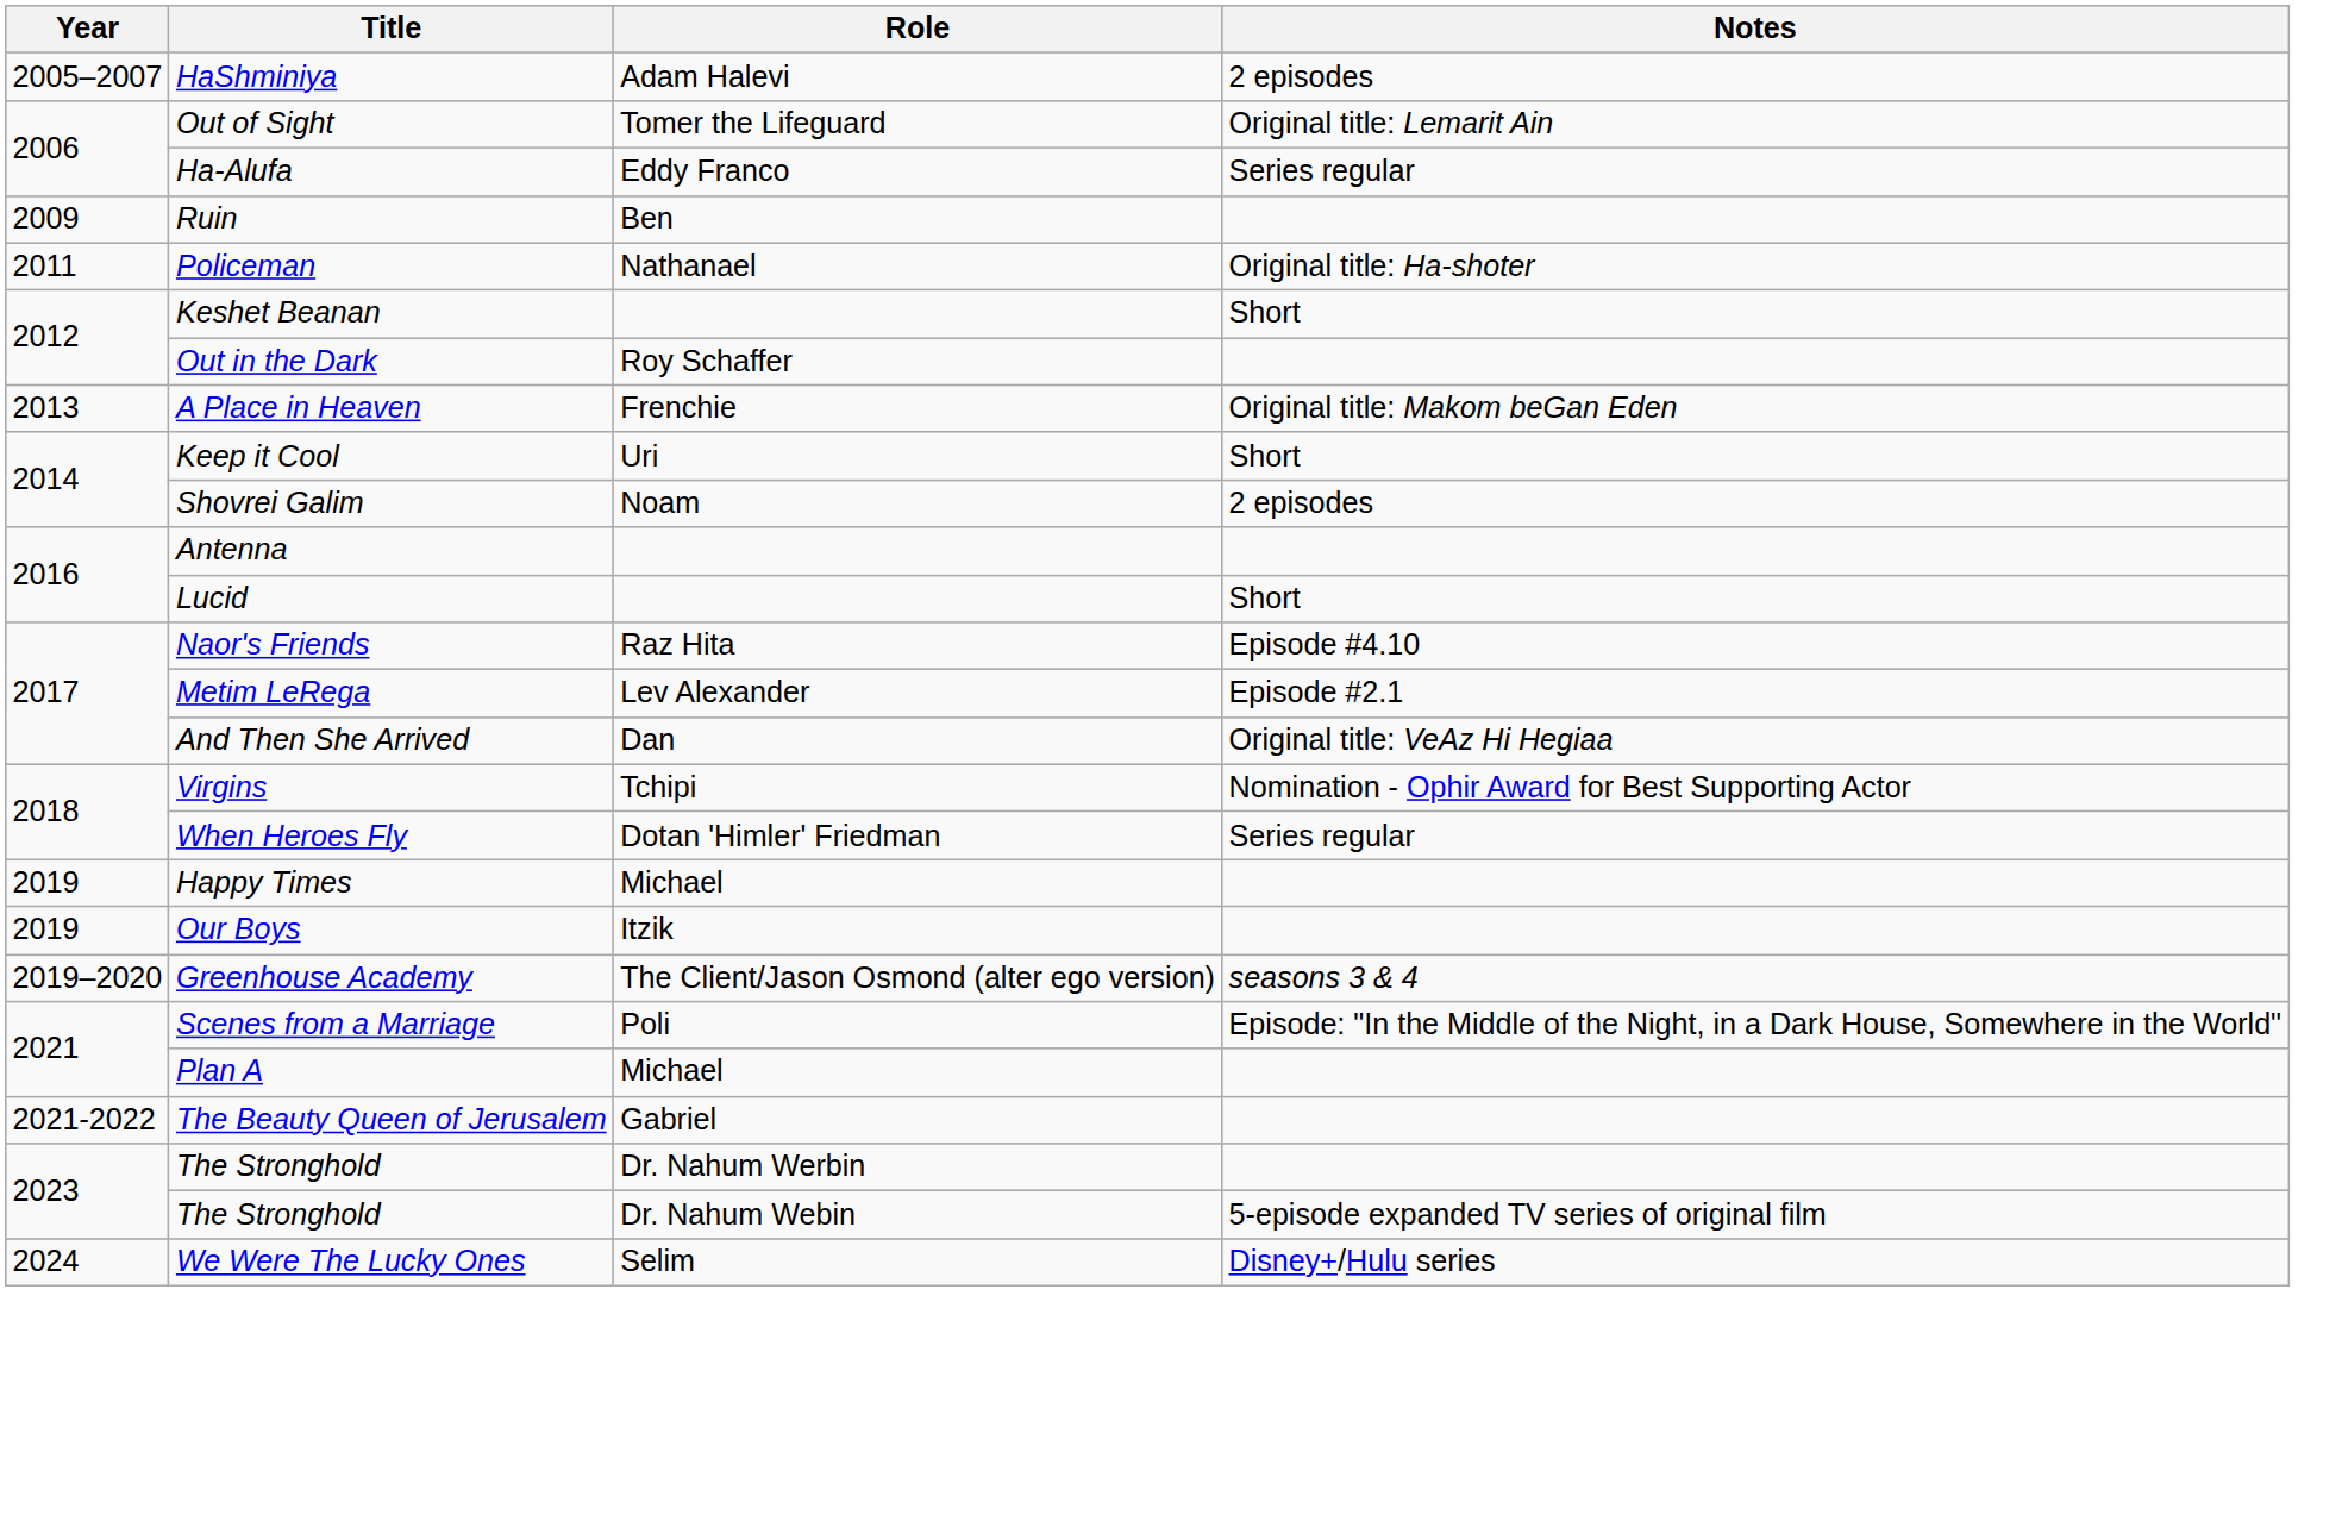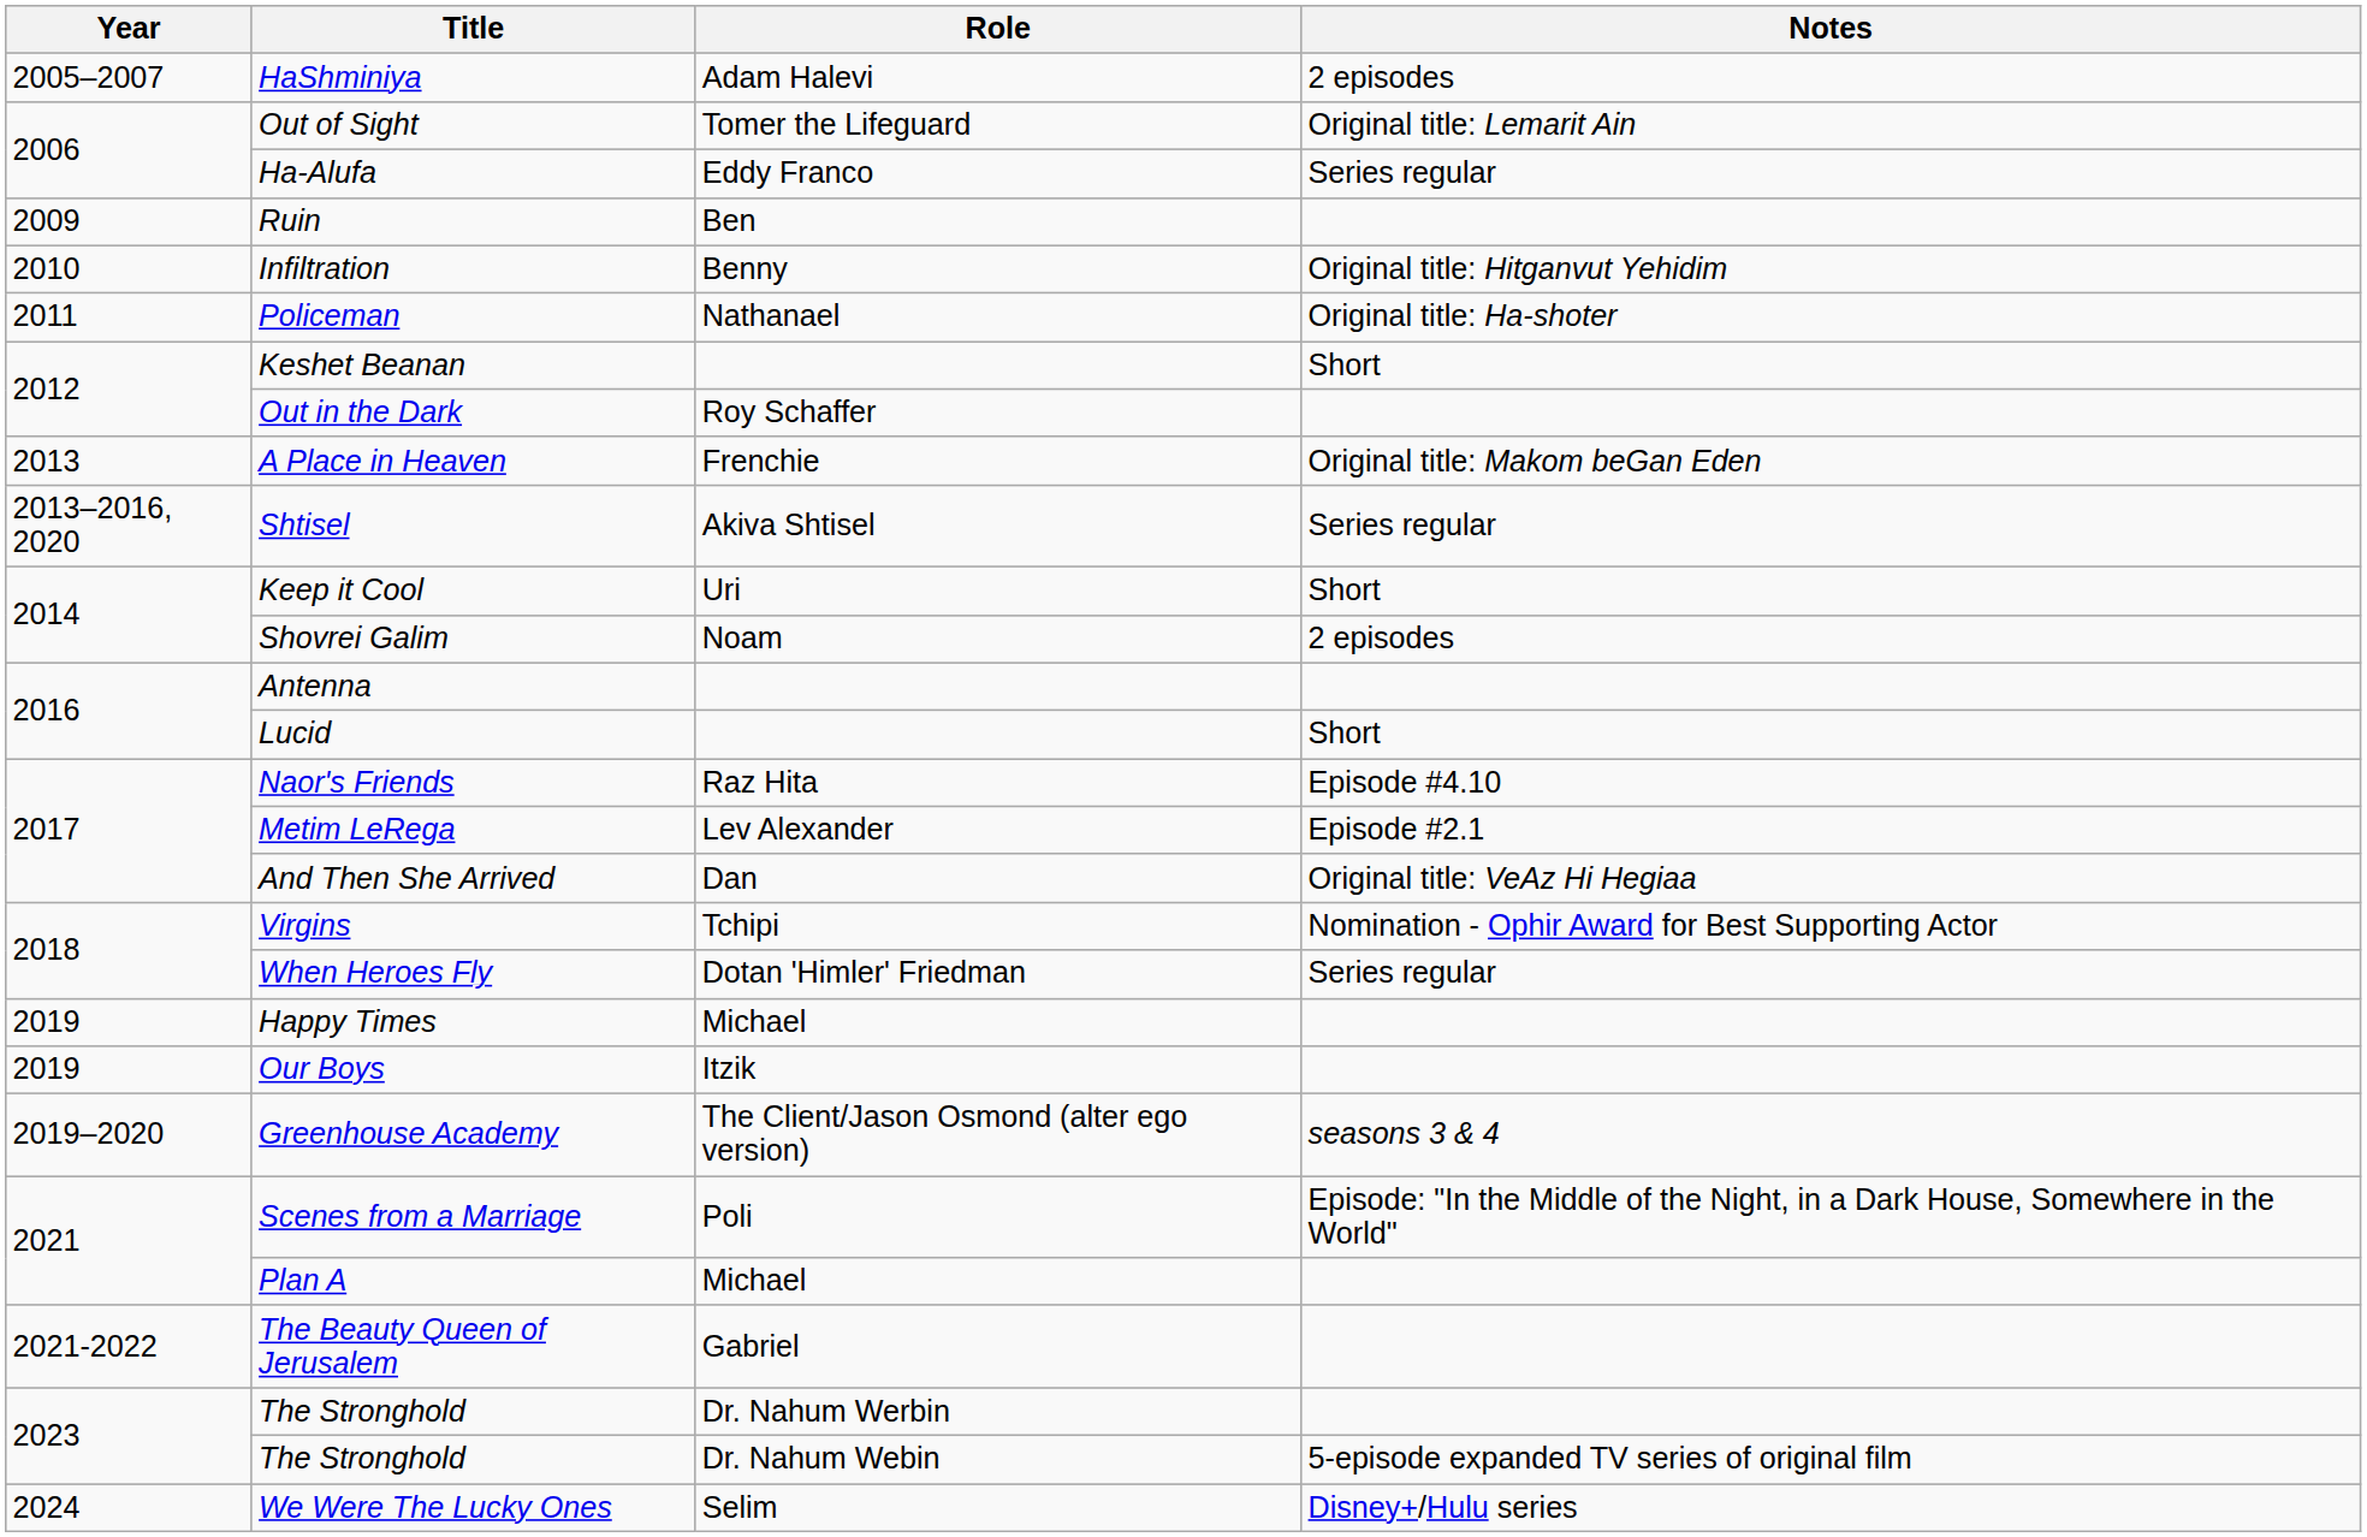+ row: 2010 | Infiltration | Benny | Original title: Hitganvut Yehidim
+ row: 2013–2016, 2020 | Shtisel | Akiva Shtisel | Series regular
